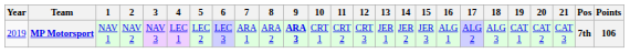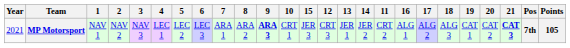columns swapped: 11 <-> 15
MP Motorsport | Year: 2019 -> 2021
MP Motorsport | 21: normal -> bold
MP Motorsport | Points: 106 -> 105
